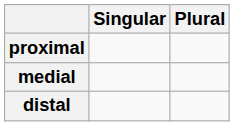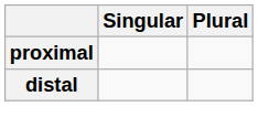- row: medial
